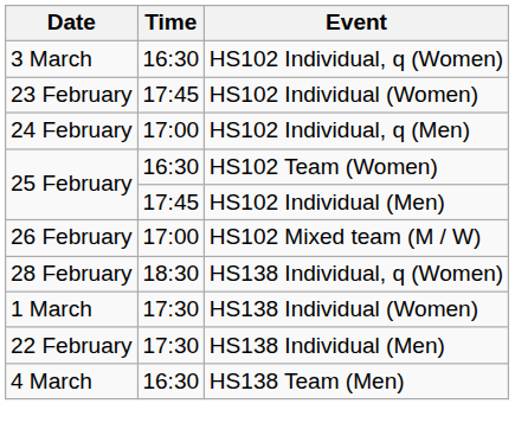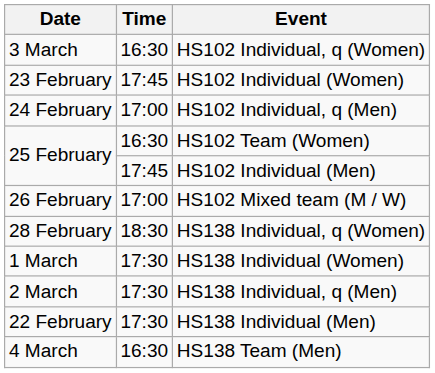+ row: 2 March | 17:30 | HS138 Individual, q (Men)
